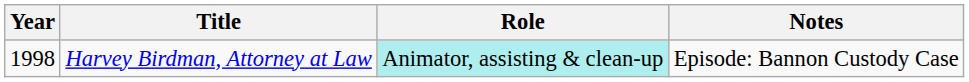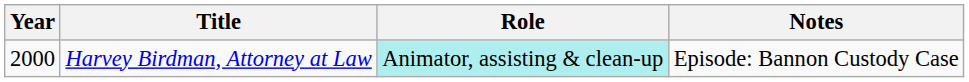Harvey Birdman, Attorney at Law | Year: 1998 -> 2000
